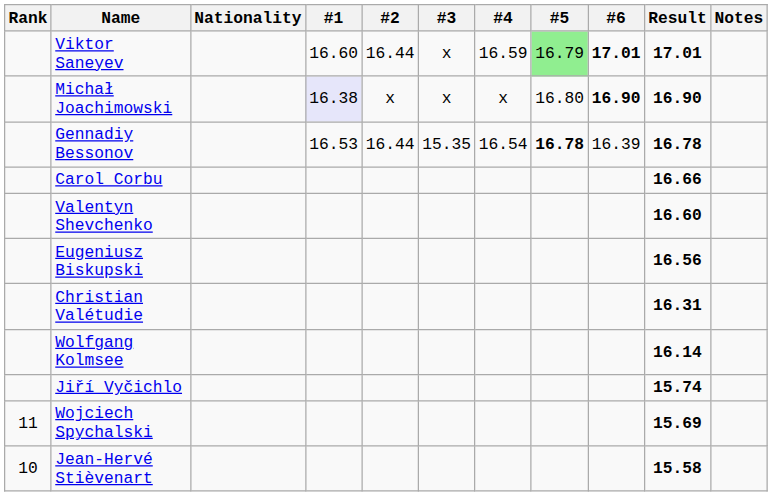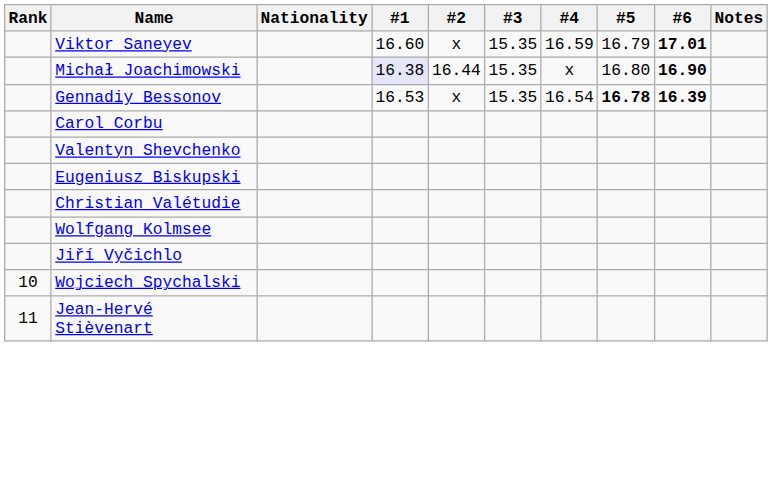- column: Result | 17.01 | 16.90 | 16.78 | 16.66 | 16.60 | 16.56 | 16.31 | 16.14 | 15.74 | 15.69 | 15.58
Viktor Saneyev | #2: 16.44 -> x
Viktor Saneyev | #3: x -> 15.35
Viktor Saneyev | #5: lightgreen background -> no background
Michał Joachimowski | #2: x -> 16.44
Michał Joachimowski | #3: x -> 15.35
Gennadiy Bessonov | #2: 16.44 -> x
Gennadiy Bessonov | #6: normal -> bold
Wojciech Spychalski | Rank: 11 -> 10
Jean-Hervé Stièvenart | Rank: 10 -> 11
